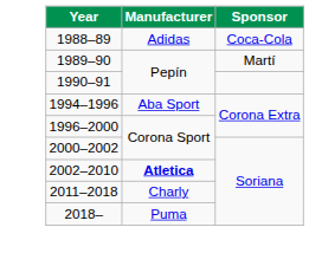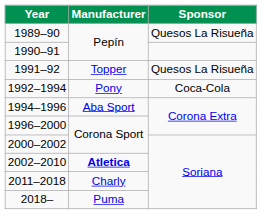- row: 1988–89 | Adidas | Coca-Cola
1989–90 | Sponsor: Martí -> Quesos La Risueña
+ row: 1991–92 | Topper | Quesos La Risueña
+ row: 1992–1994 | Pony | Coca-Cola
